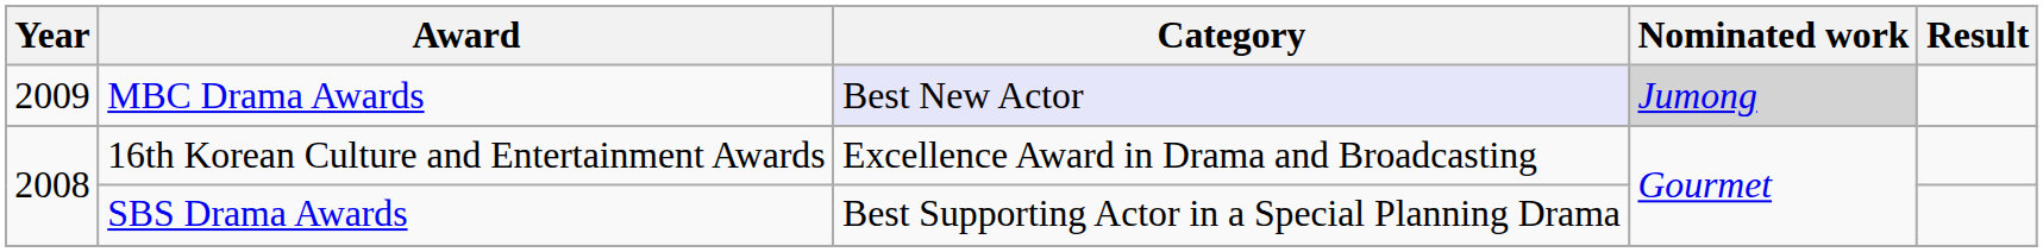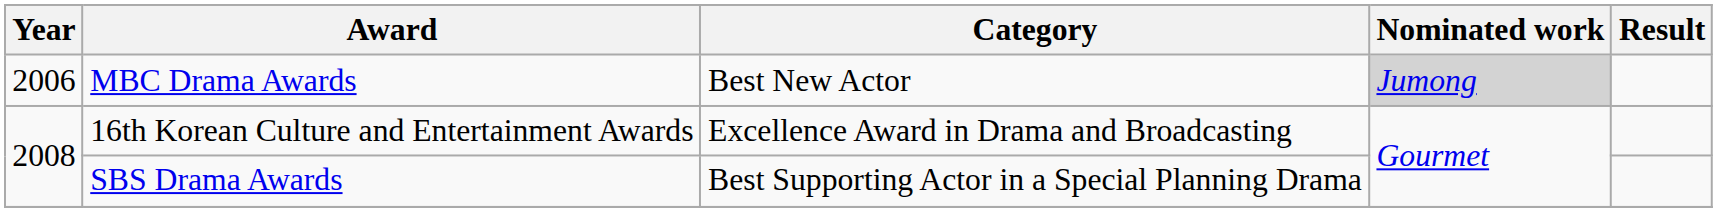MBC Drama Awards | Year: 2009 -> 2006
MBC Drama Awards | Category: lavender background -> no background
